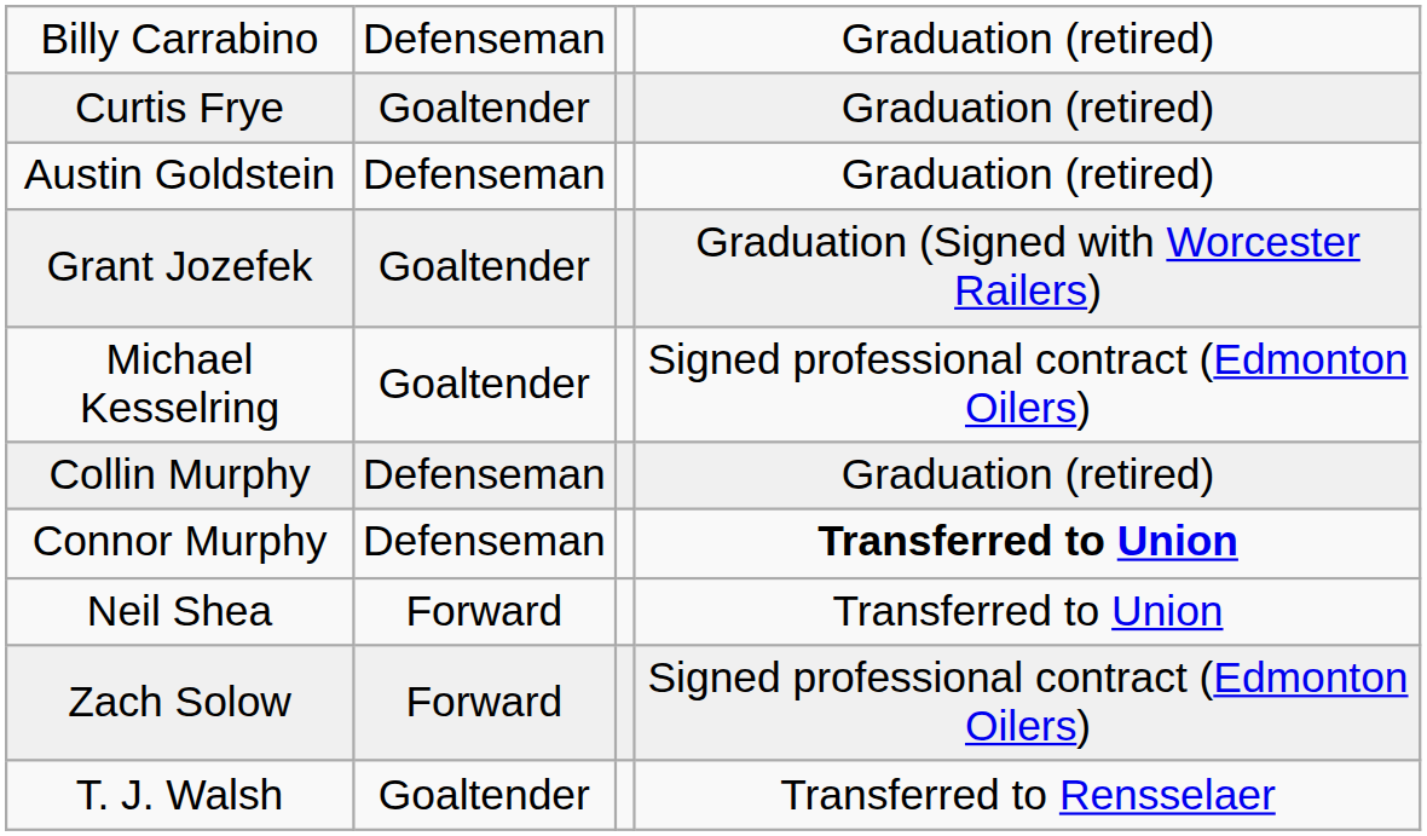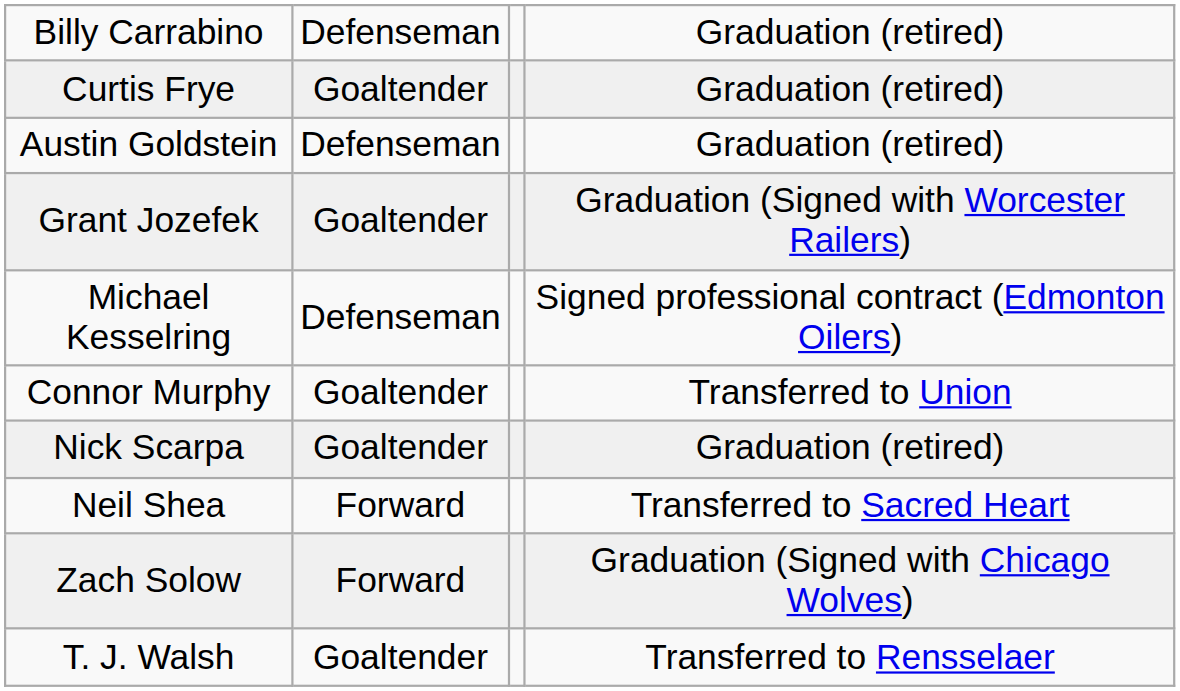Michael Kesselring | column 2: Goaltender -> Defenseman
- row: Collin Murphy | Defenseman | Graduation (retired)
Connor Murphy | column 2: Defenseman -> Goaltender
Connor Murphy | column 4: bold -> normal
+ row: Nick Scarpa | Goaltender | Graduation (retired)
Neil Shea | column 4: Transferred to Union -> Transferred to Sacred Heart
Zach Solow | column 4: Signed professional contract (Edmonton Oilers) -> Graduation (Signed with Chicago Wolves)
